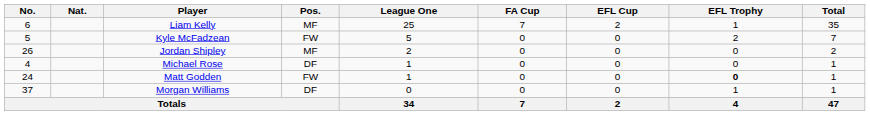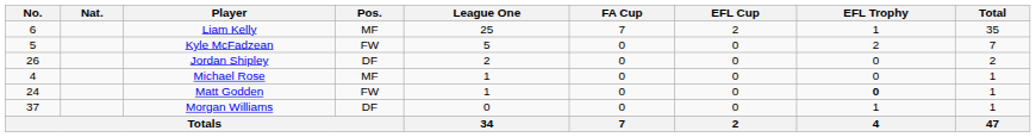Jordan Shipley | Pos.: MF -> DF
Michael Rose | Pos.: DF -> MF
